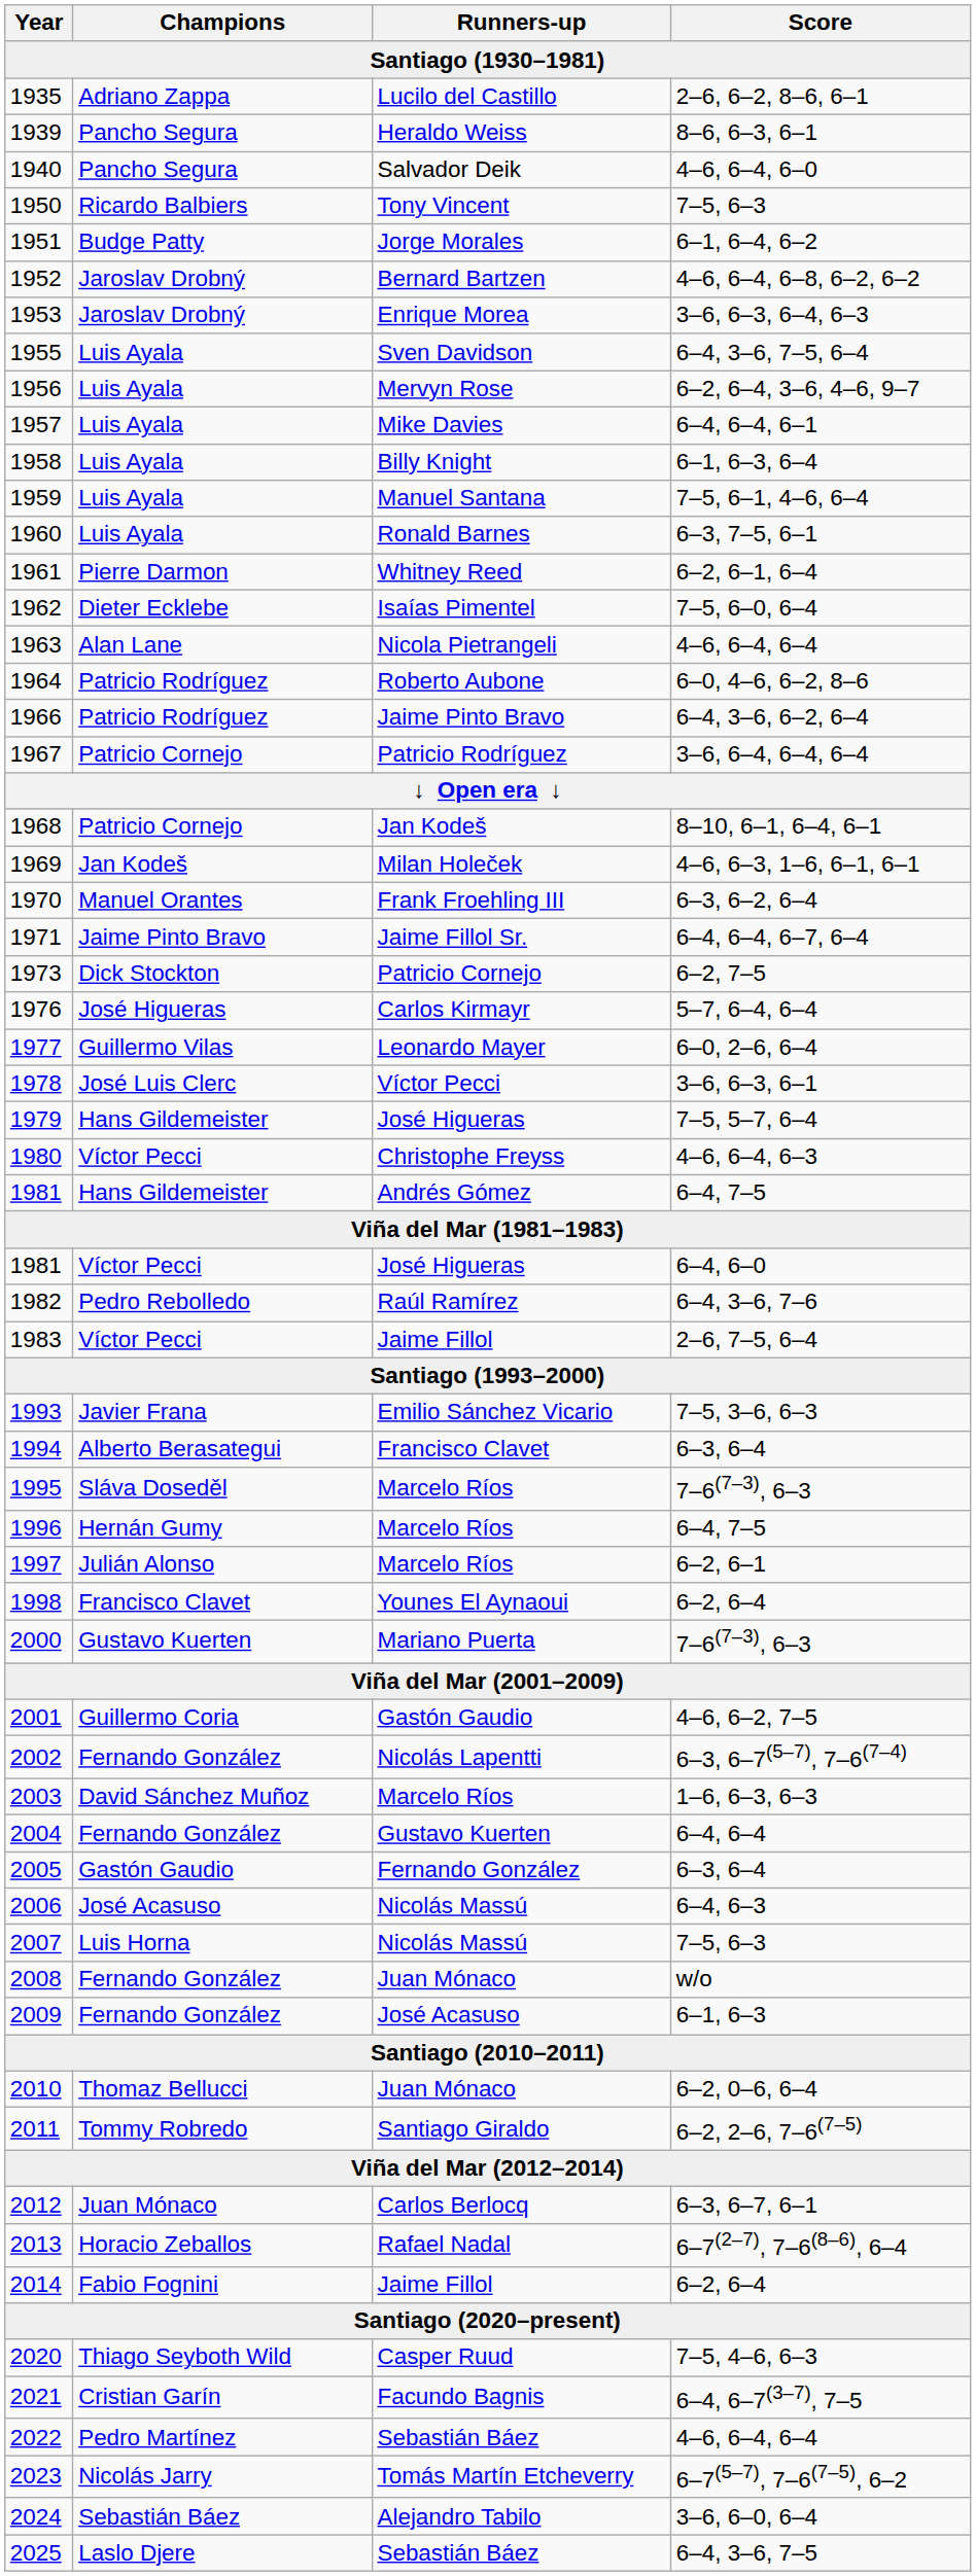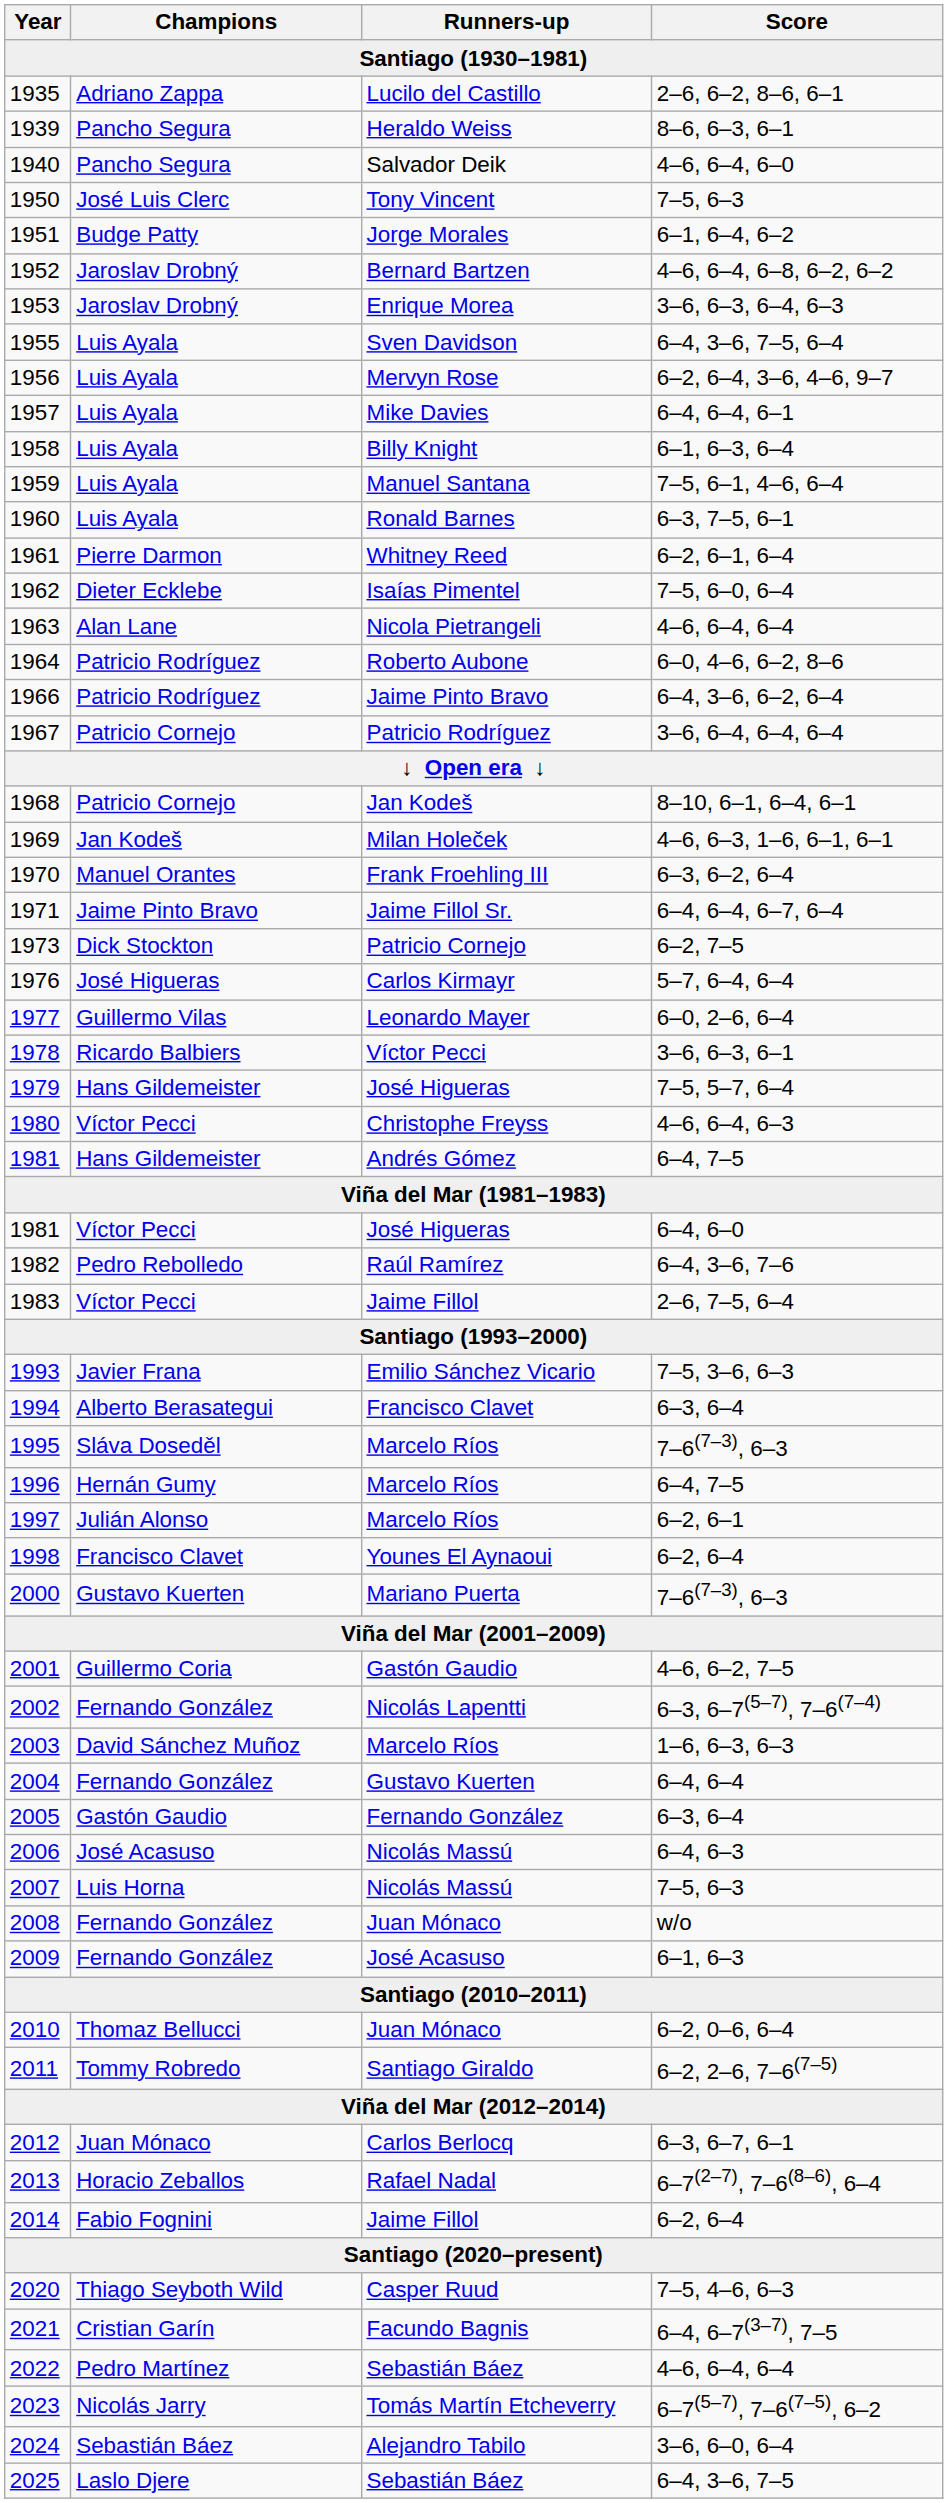1950 | Champions / Santiago (1930–1981): Ricardo Balbiers -> José Luis Clerc
1978 | Champions / Santiago (1930–1981): José Luis Clerc -> Ricardo Balbiers
